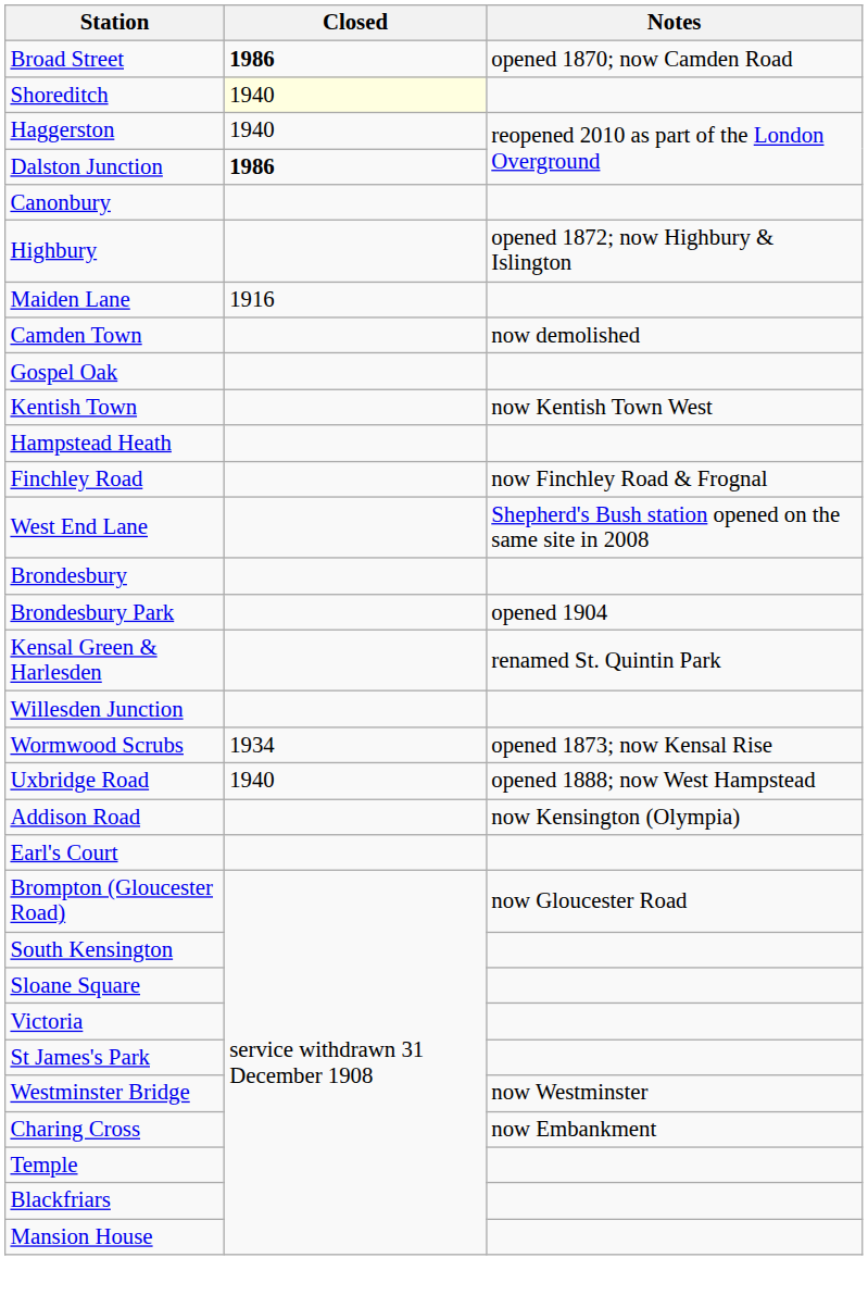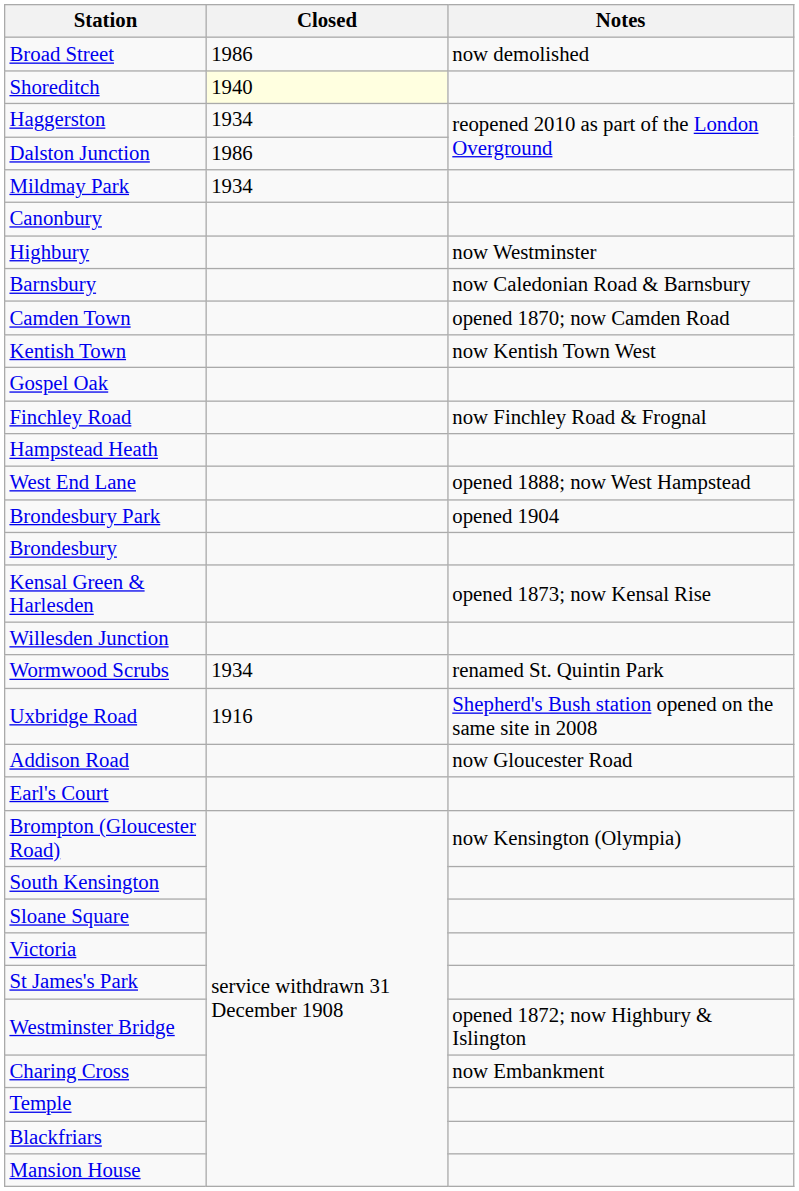Broad Street | Closed: bold -> normal
Broad Street | Notes: opened 1870; now Camden Road -> now demolished
Haggerston | Closed: 1940 -> 1934
Dalston Junction | Closed: bold -> normal
+ row: Mildmay Park | 1934
Highbury | Notes: opened 1872; now Highbury & Islington -> now Westminster
+ row: Barnsbury | now Caledonian Road & Barnsbury
- row: Maiden Lane | 1916
Camden Town | Notes: now demolished -> opened 1870; now Camden Road
rows swapped: Kentish Town <-> Gospel Oak
rows swapped: Hampstead Heath <-> Finchley Road
West End Lane | Notes: Shepherd's Bush station opened on the same site in 2008 -> opened 1888; now West Hampstead
rows swapped: Brondesbury <-> Brondesbury Park
Kensal Green & Harlesden | Notes: renamed St. Quintin Park -> opened 1873; now Kensal Rise
Wormwood Scrubs | Notes: opened 1873; now Kensal Rise -> renamed St. Quintin Park
Uxbridge Road | Closed: 1940 -> 1916
Uxbridge Road | Notes: opened 1888; now West Hampstead -> Shepherd's Bush station opened on the same site in 2008
Addison Road | Notes: now Kensington (Olympia) -> now Gloucester Road
Brompton (Gloucester Road) | Notes: now Gloucester Road -> now Kensington (Olympia)
Westminster Bridge | Notes: now Westminster -> opened 1872; now Highbury & Islington
